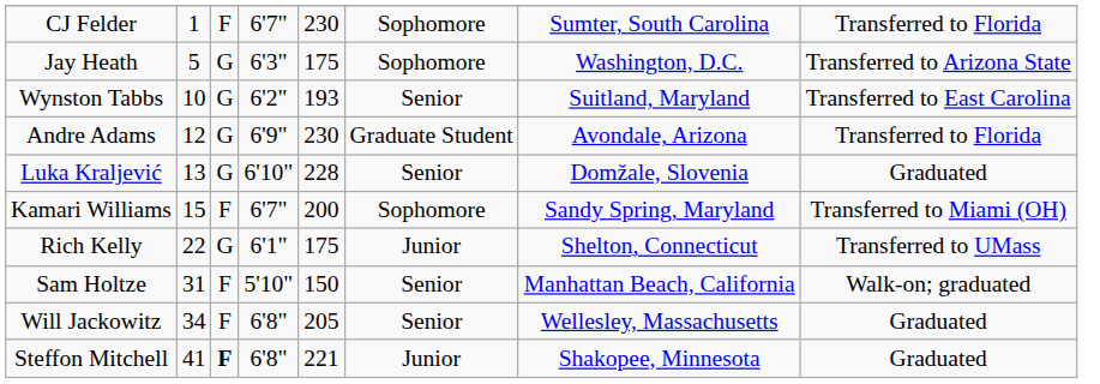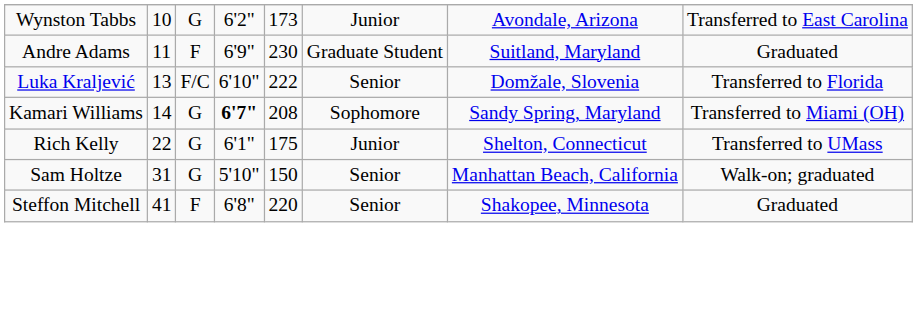- row: CJ Felder | 1 | F | 6'7" | 230 | Sophomore | Sumter, South Carolina | Transferred to Florida
- row: Jay Heath | 5 | G | 6'3" | 175 | Sophomore | Washington, D.C. | Transferred to Arizona State
Wynston Tabbs | column 5: 193 -> 173
Wynston Tabbs | column 6: Senior -> Junior
Wynston Tabbs | column 7: Suitland, Maryland -> Avondale, Arizona
Andre Adams | column 2: 12 -> 11
Andre Adams | column 3: G -> F
Andre Adams | column 7: Avondale, Arizona -> Suitland, Maryland
Andre Adams | column 8: Transferred to Florida -> Graduated
Luka Kraljević | column 3: G -> F/C
Luka Kraljević | column 5: 228 -> 222
Luka Kraljević | column 8: Graduated -> Transferred to Florida
Kamari Williams | column 2: 15 -> 14
Kamari Williams | column 3: F -> G
Kamari Williams | column 4: normal -> bold
Kamari Williams | column 5: 200 -> 208
Sam Holtze | column 3: F -> G
- row: Will Jackowitz | 34 | F | 6'8" | 205 | Senior | Wellesley, Massachusetts | Graduated
Steffon Mitchell | column 3: bold -> normal
Steffon Mitchell | column 5: 221 -> 220
Steffon Mitchell | column 6: Junior -> Senior
